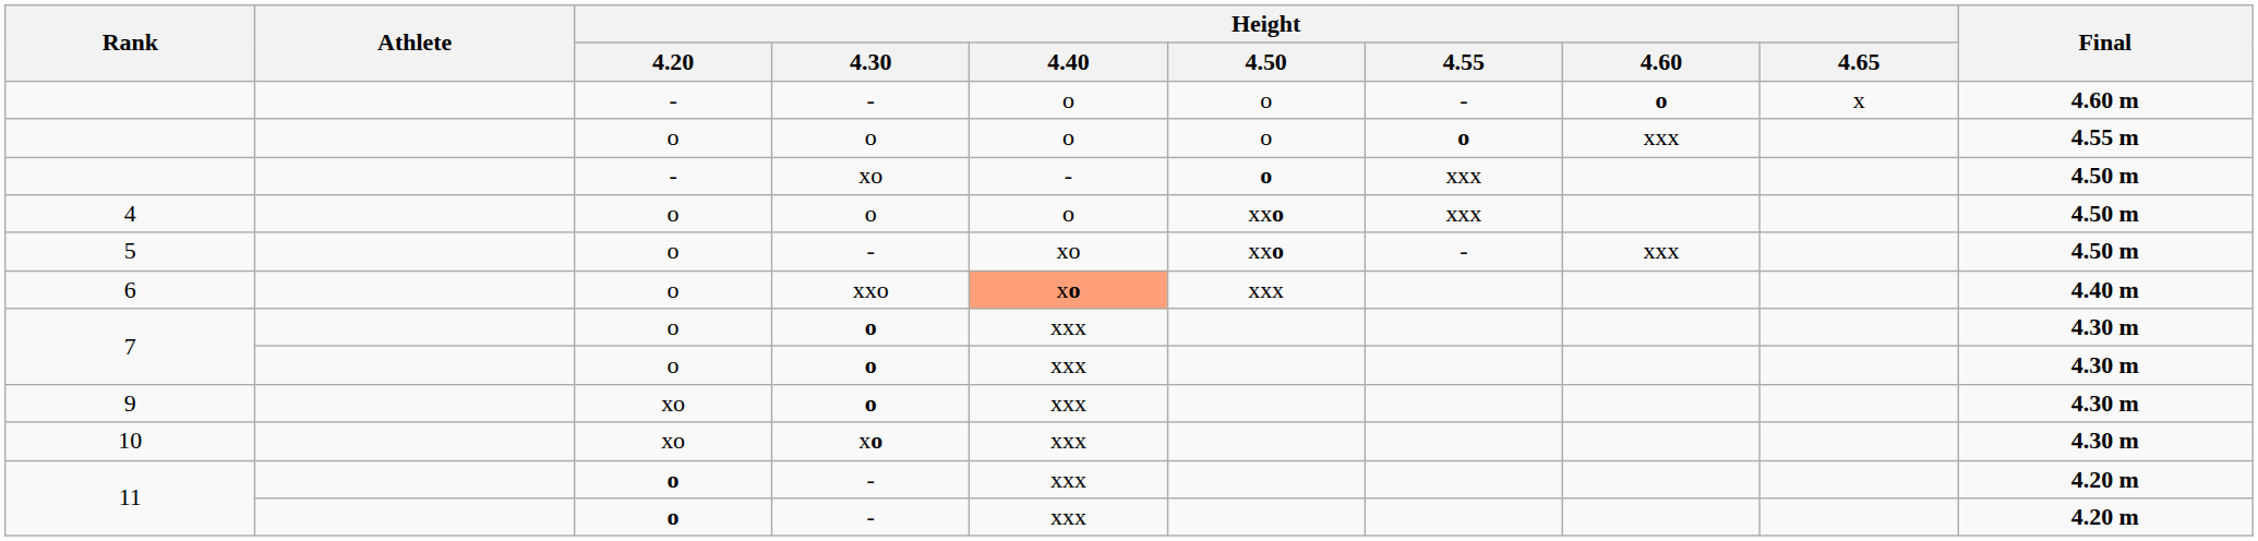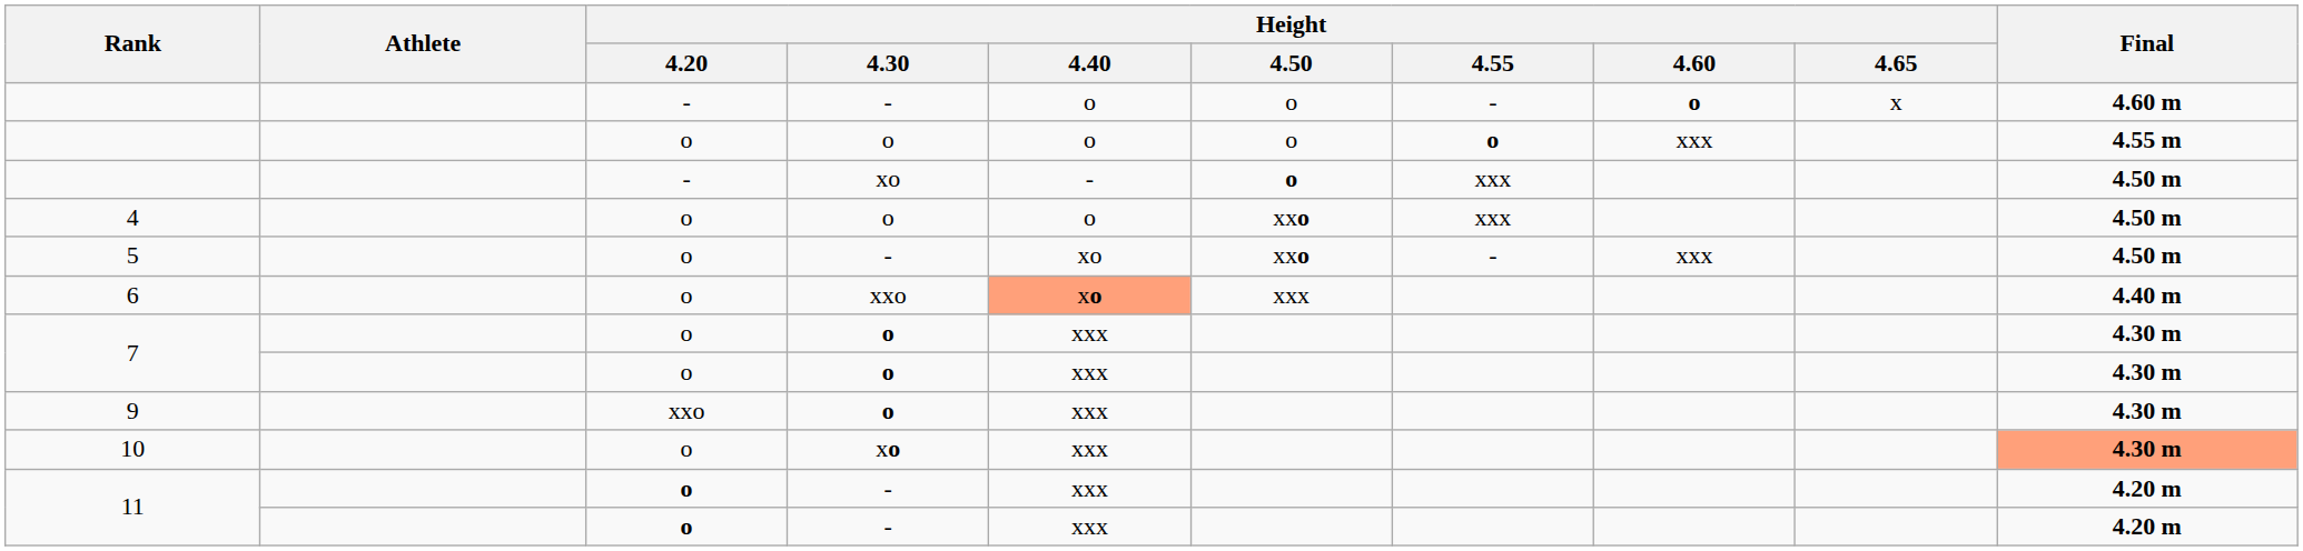9 | Height / 4.20: xo -> xxo
10 | Height / 4.20: xo -> o
10 | Final: no background -> lightsalmon background
